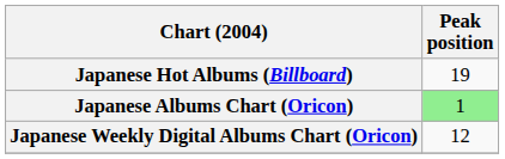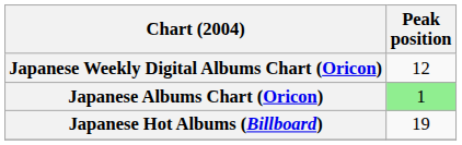rows swapped: Japanese Hot Albums (Billboard) <-> Japanese Weekly Digital Albums Chart (Oricon)
